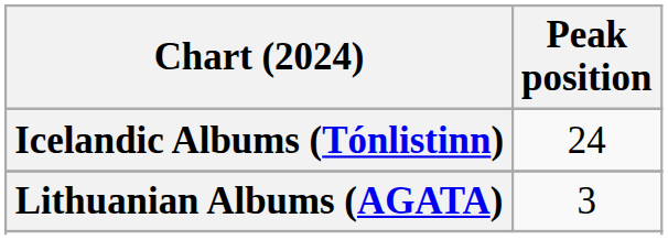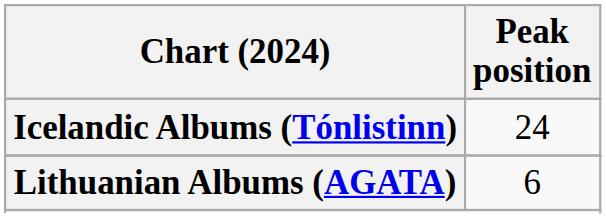Lithuanian Albums (AGATA) | Peak position: 3 -> 6
